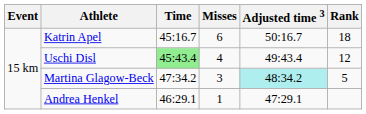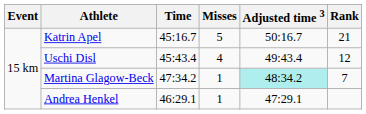Katrin Apel | Misses: 6 -> 5
Katrin Apel | Rank: 18 -> 21
Uschi Disl | Time: lightgreen background -> no background
Martina Glagow-Beck | Misses: 3 -> 1
Martina Glagow-Beck | Rank: 5 -> 7
